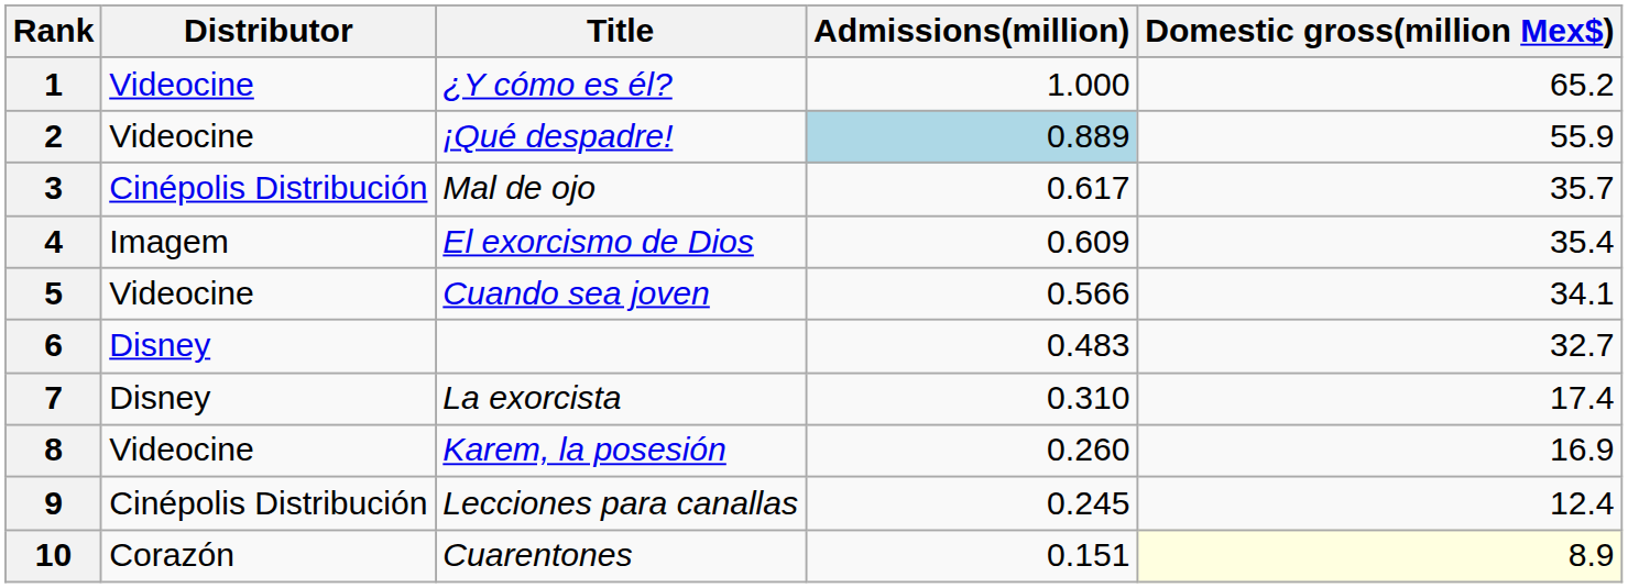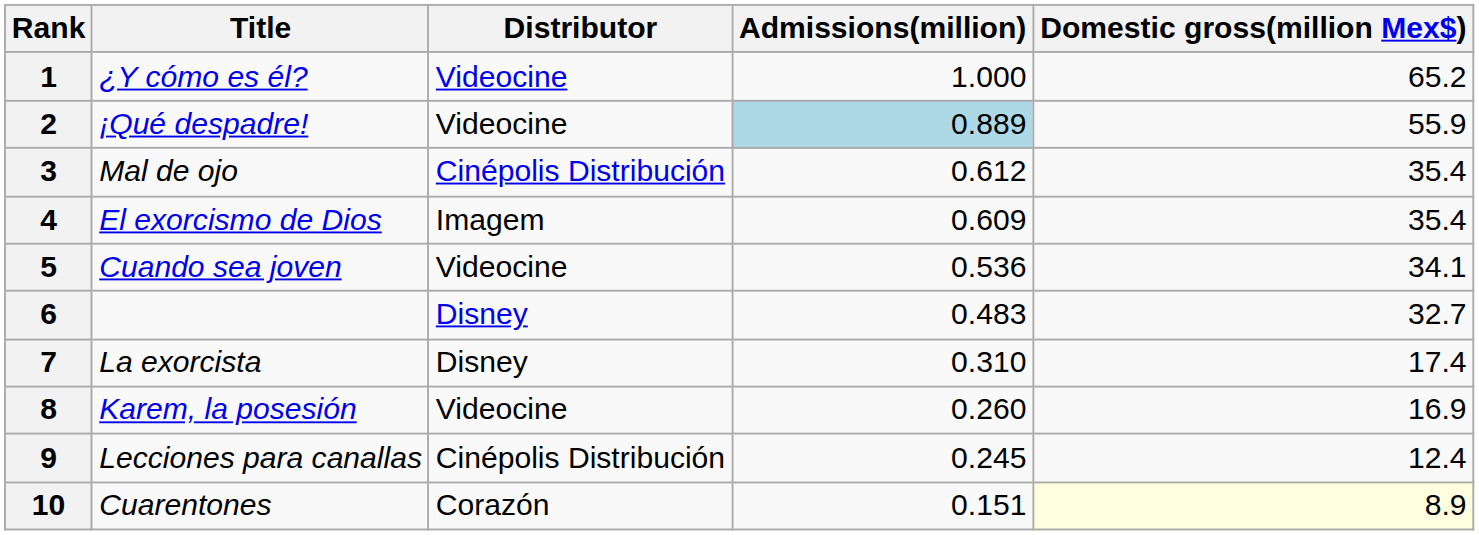columns swapped: Title <-> Distributor
3 | Admissions(million): 0.617 -> 0.612
3 | Domestic gross(million Mex$): 35.7 -> 35.4
5 | Admissions(million): 0.566 -> 0.536
